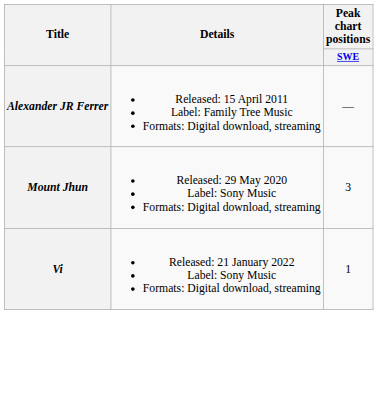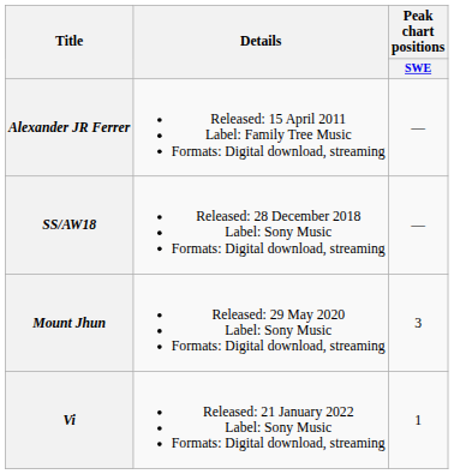+ row: SS/AW18 | Released: 28 December 2018 Label: Sony Music Formats: Digital download, streaming | —
